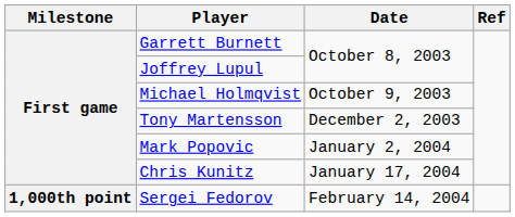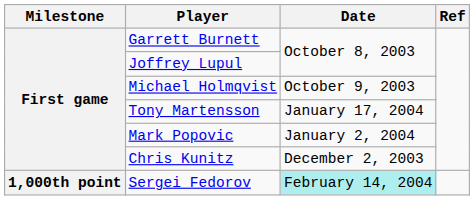Tony Martensson | Date: December 2, 2003 -> January 17, 2004
Chris Kunitz | Date: January 17, 2004 -> December 2, 2003
Sergei Fedorov | Date: no background -> paleturquoise background
